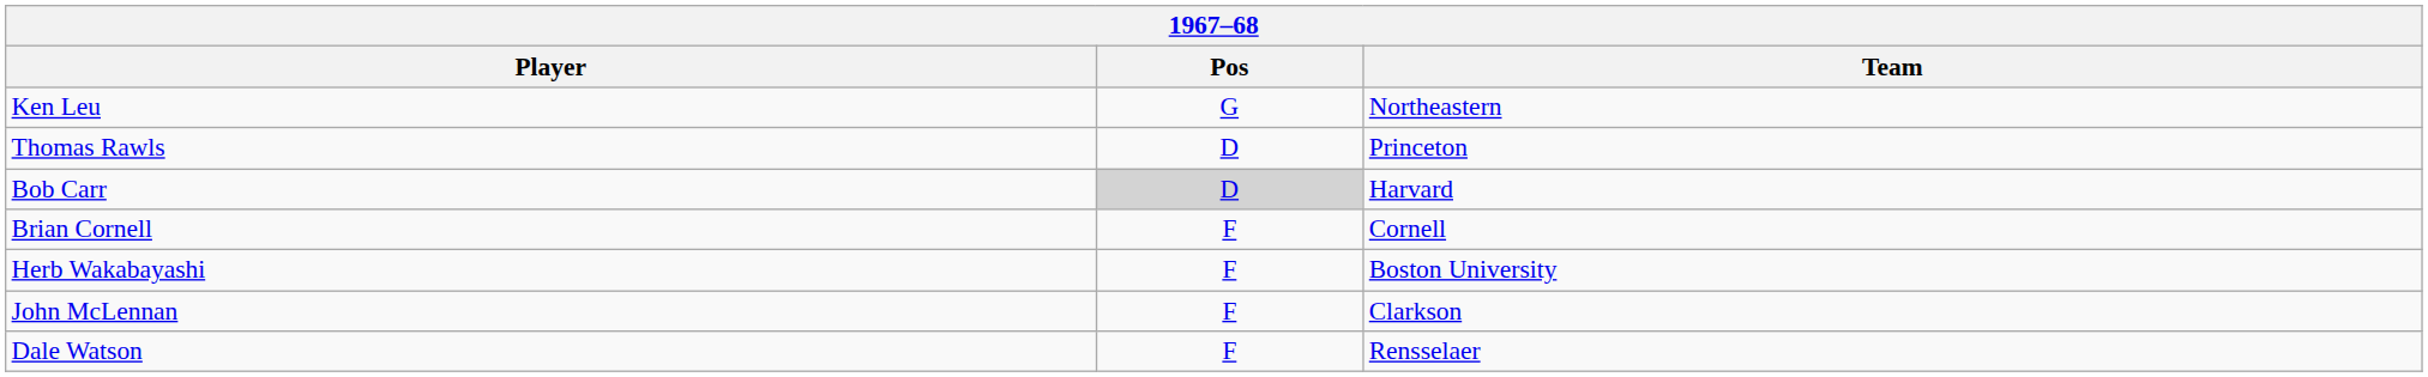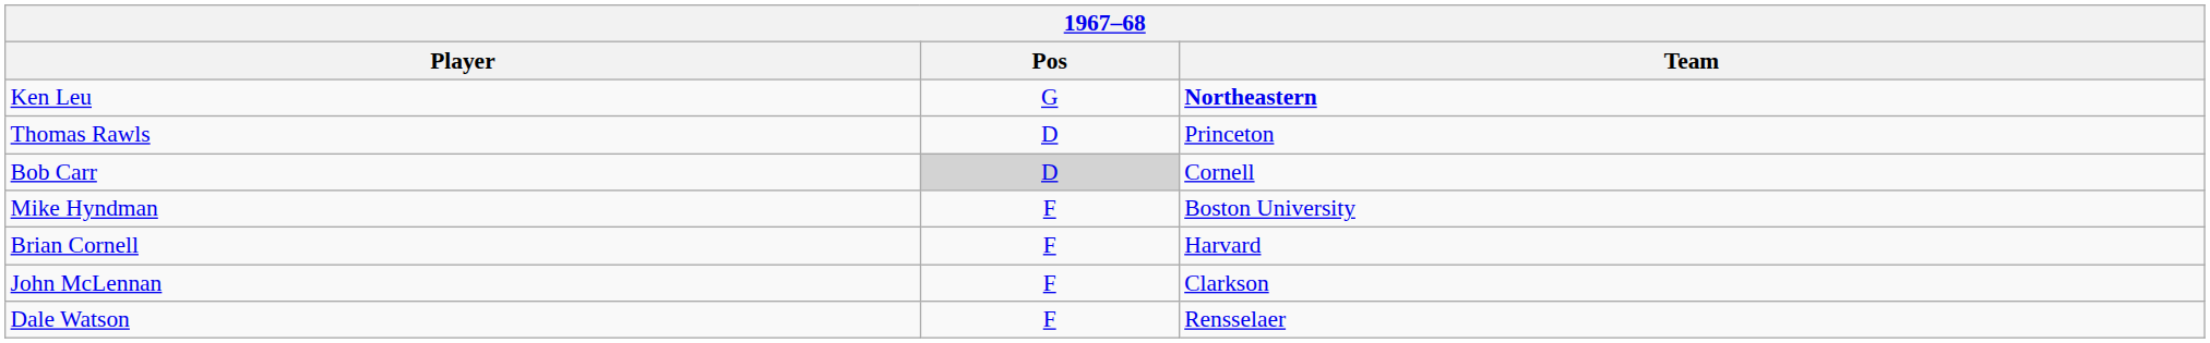Ken Leu | Team: normal -> bold
Bob Carr | Team: Harvard -> Cornell
+ row: Mike Hyndman | F | Boston University
Brian Cornell | Team: Cornell -> Harvard
- row: Herb Wakabayashi | F | Boston University
